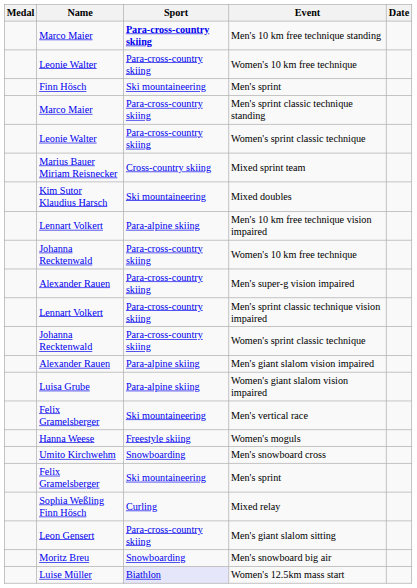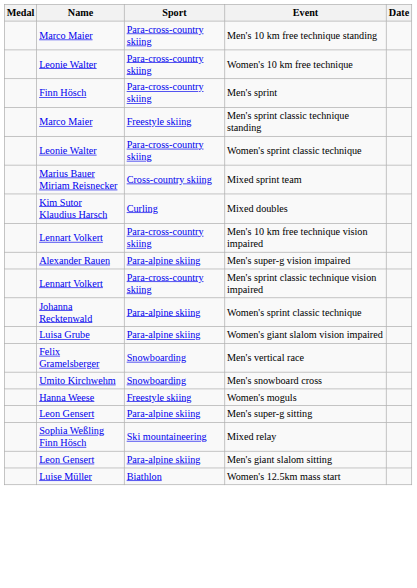Men's 10 km free technique standing | Sport: bold -> normal
Finn Hösch / Men's sprint | Sport: Ski mountaineering -> Para-cross-country skiing
Men's sprint classic technique standing | Sport: Para-cross-country skiing -> Freestyle skiing
Mixed doubles | Sport: Ski mountaineering -> Curling
Men's 10 km free technique vision impaired | Sport: Para-alpine skiing -> Para-cross-country skiing
- row: Johanna Recktenwald | Para-cross-country skiing | Women's 10 km free technique
Men's super-g vision impaired | Sport: Para-cross-country skiing -> Para-alpine skiing
Johanna Recktenwald / Women's sprint classic technique | Sport: Para-cross-country skiing -> Para-alpine skiing
- row: Alexander Rauen | Para-alpine skiing | Men's giant slalom vision impaired
Men's vertical race | Sport: Ski mountaineering -> Snowboarding
rows swapped: Women's moguls <-> Men's snowboard cross
+ row: Leon Gensert | Para-alpine skiing | Men's super-g sitting
- row: Felix Gramelsberger | Ski mountaineering | Men's sprint
Mixed relay | Sport: Curling -> Ski mountaineering
Men's giant slalom sitting | Sport: Para-cross-country skiing -> Para-alpine skiing
- row: Moritz Breu | Snowboarding | Men's snowboard big air
Women's 12.5km mass start | Sport: lavender background -> no background
